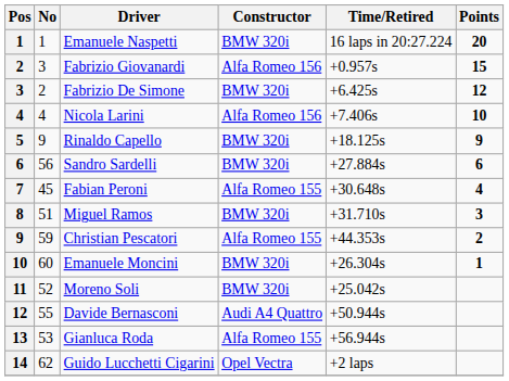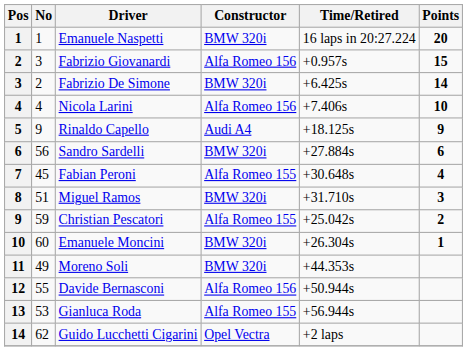Fabrizio De Simone | Points: 12 -> 14
Rinaldo Capello | Constructor: BMW 320i -> Audi A4
Christian Pescatori | Time/Retired: +44.353s -> +25.042s
Moreno Soli | No: 52 -> 49
Moreno Soli | Time/Retired: +25.042s -> +44.353s
Davide Bernasconi | Constructor: Audi A4 Quattro -> Alfa Romeo 156
